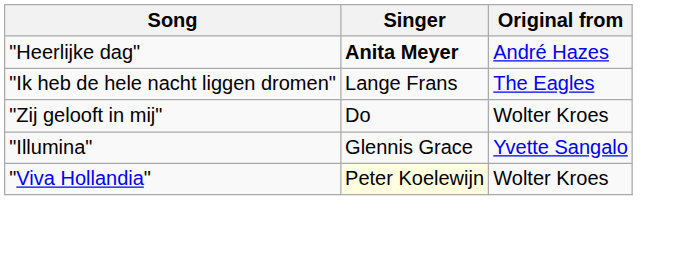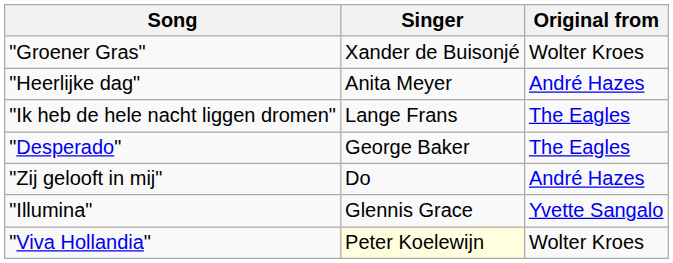+ row: "Groener Gras" | Xander de Buisonjé | Wolter Kroes
"Heerlijke dag" | Singer: bold -> normal
+ row: "Desperado" | George Baker | The Eagles
"Zij gelooft in mij" | Original from: Wolter Kroes -> André Hazes
